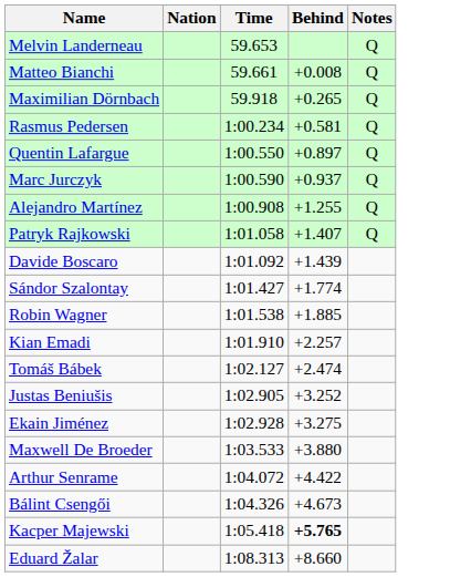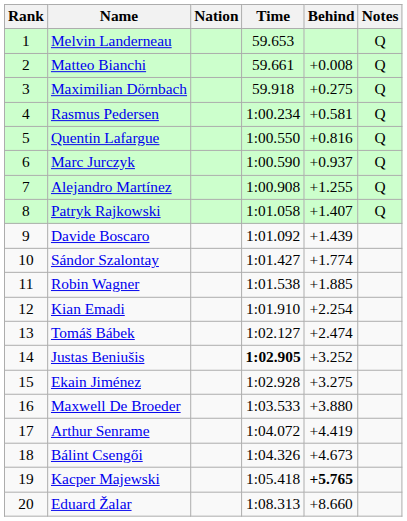+ column: Rank | 1 | 2 | 3 | 4 | 5 | 6 | 7 | 8 | 9 | 10 | 11 | 12 | 13 | 14 | 15 | 16 | 17 | 18 | 19 | 20
Maximilian Dörnbach | Behind: +0.265 -> +0.275
Quentin Lafargue | Behind: +0.897 -> +0.816
Kian Emadi | Behind: +2.257 -> +2.254
Justas Beniušis | Time: normal -> bold
Arthur Senrame | Behind: +4.422 -> +4.419
